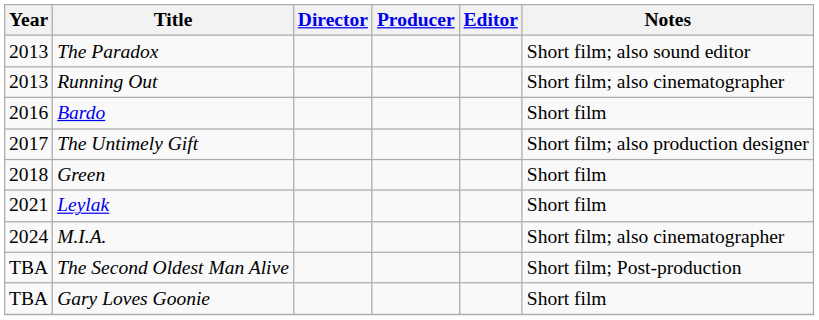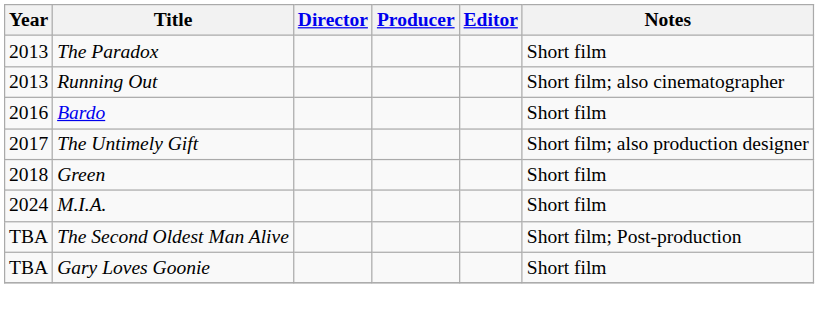The Paradox | Notes: Short film; also sound editor -> Short film
- row: 2021 | Leylak | Short film
M.I.A. | Notes: Short film; also cinematographer -> Short film
